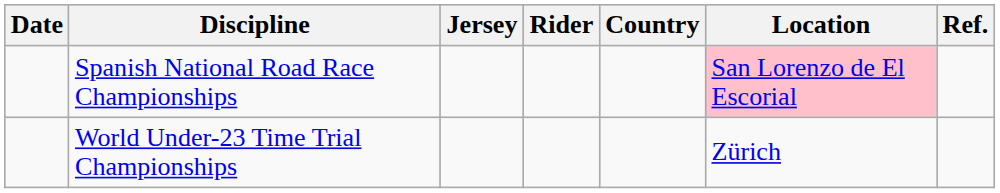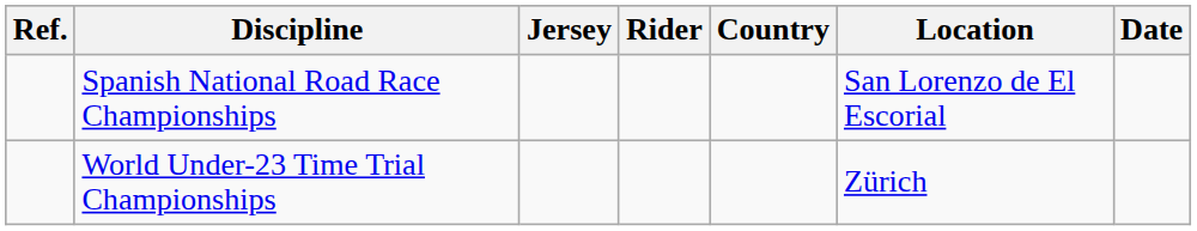columns swapped: Date <-> Ref.
Spanish National Road Race Championships | Location: pink background -> no background
